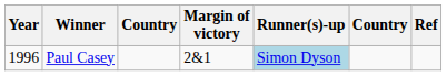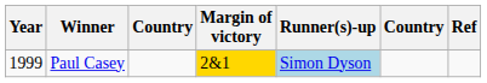Paul Casey | Year: 1996 -> 1999
Paul Casey | Margin of victory: no background -> gold background
